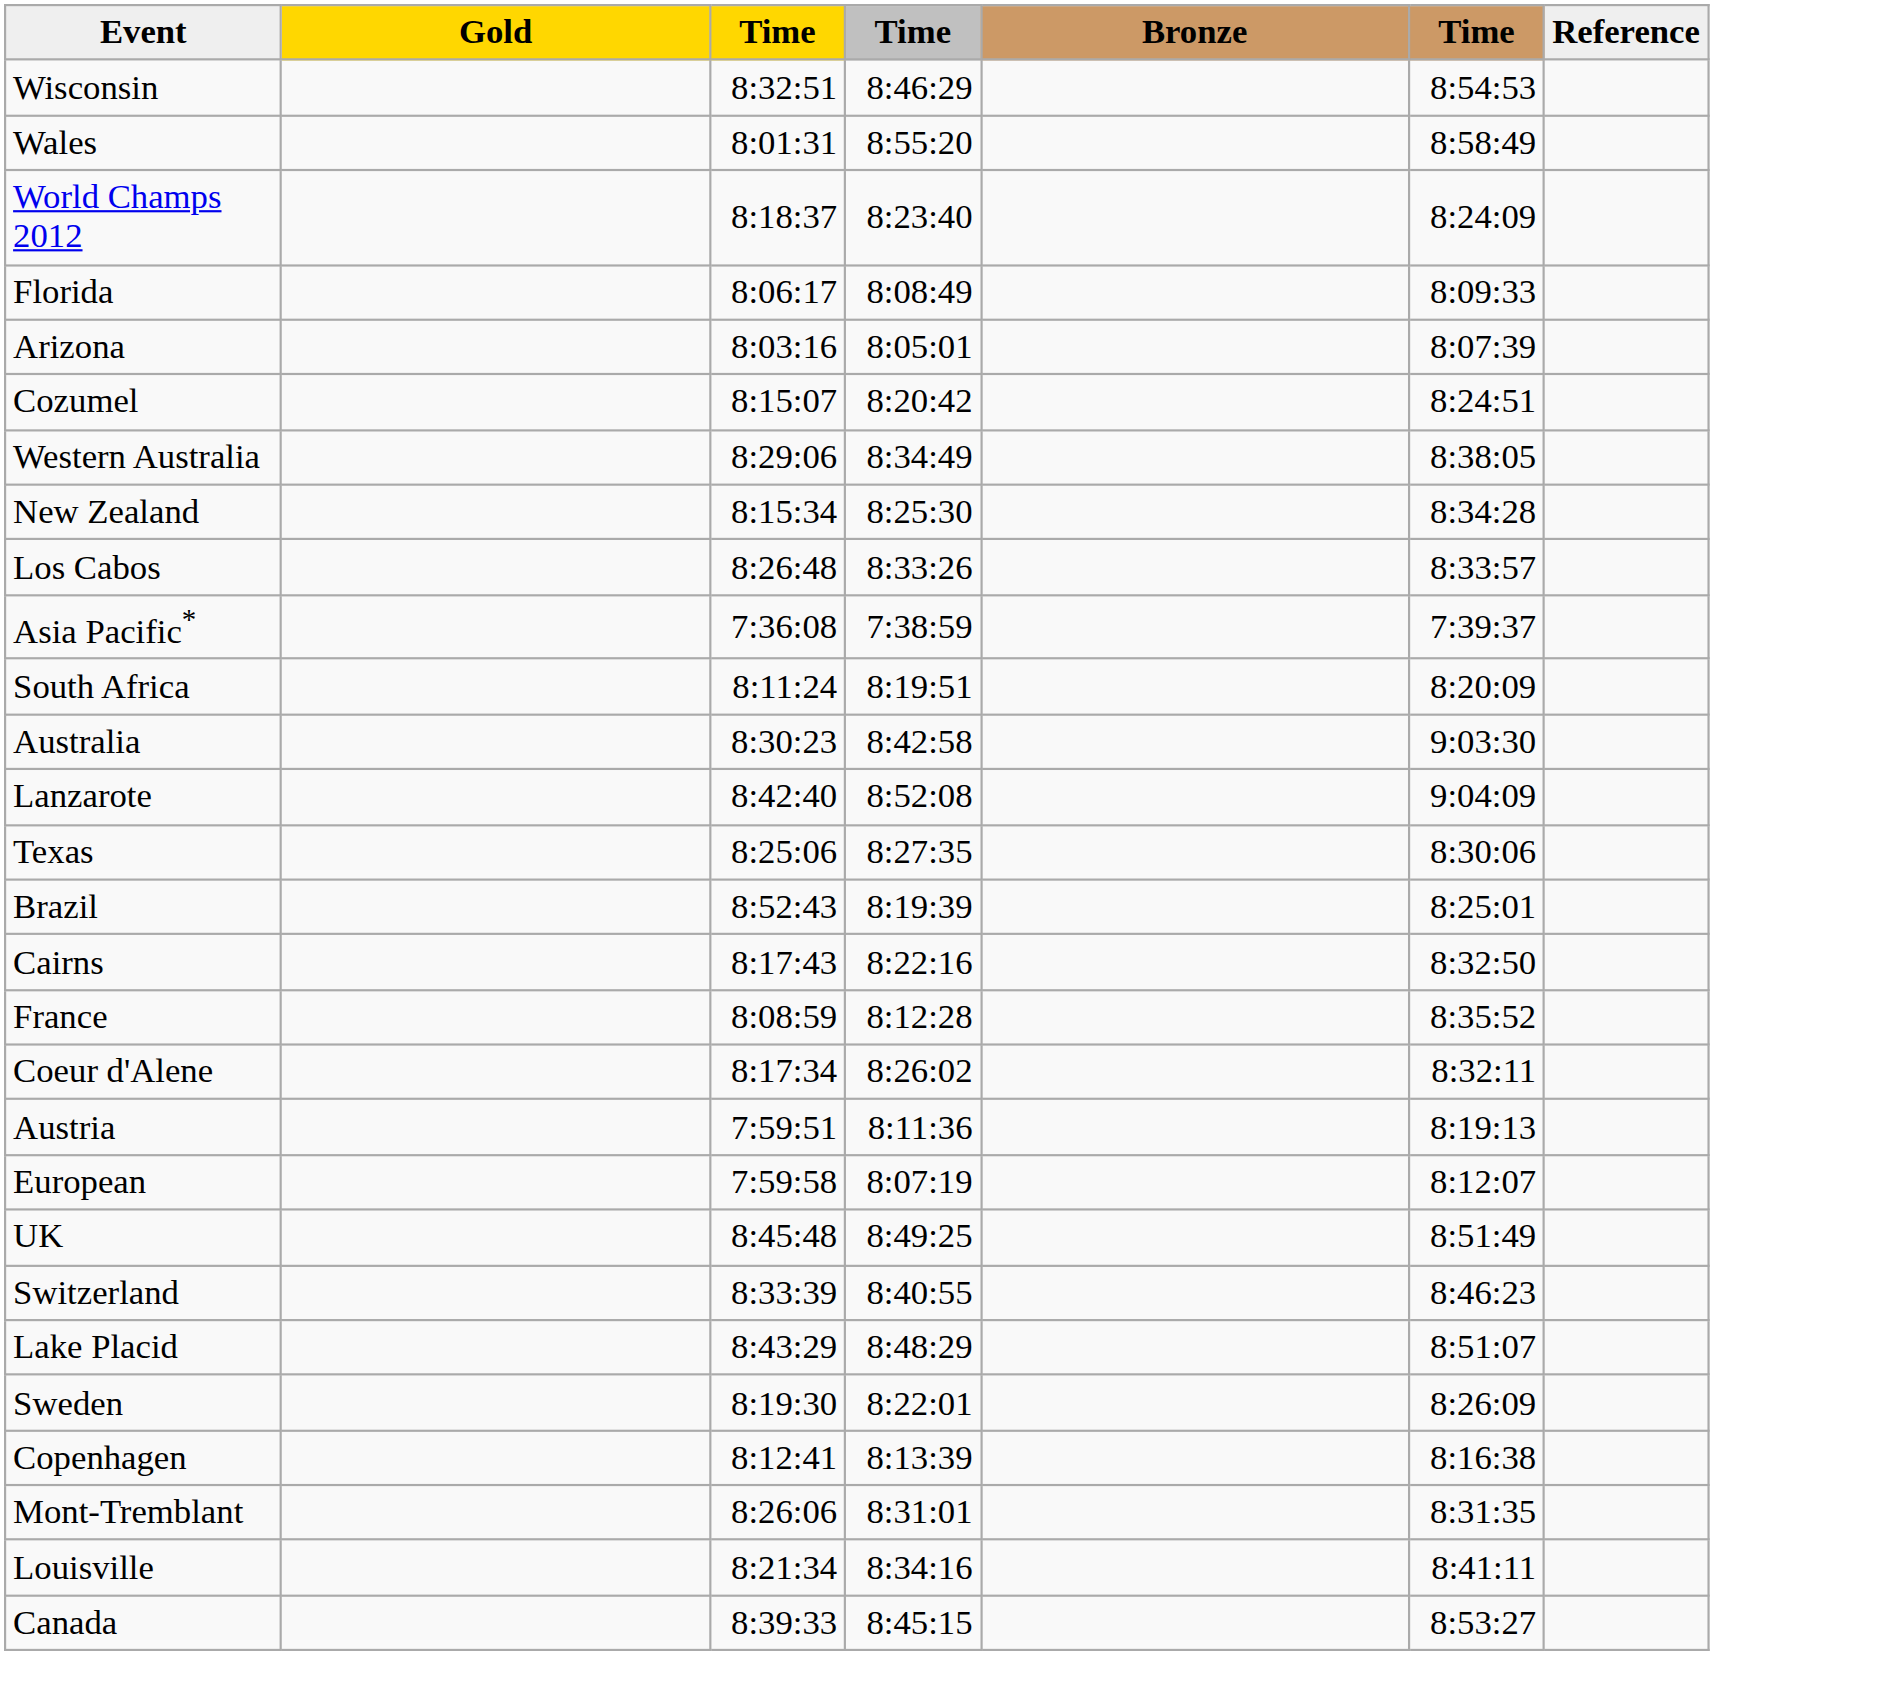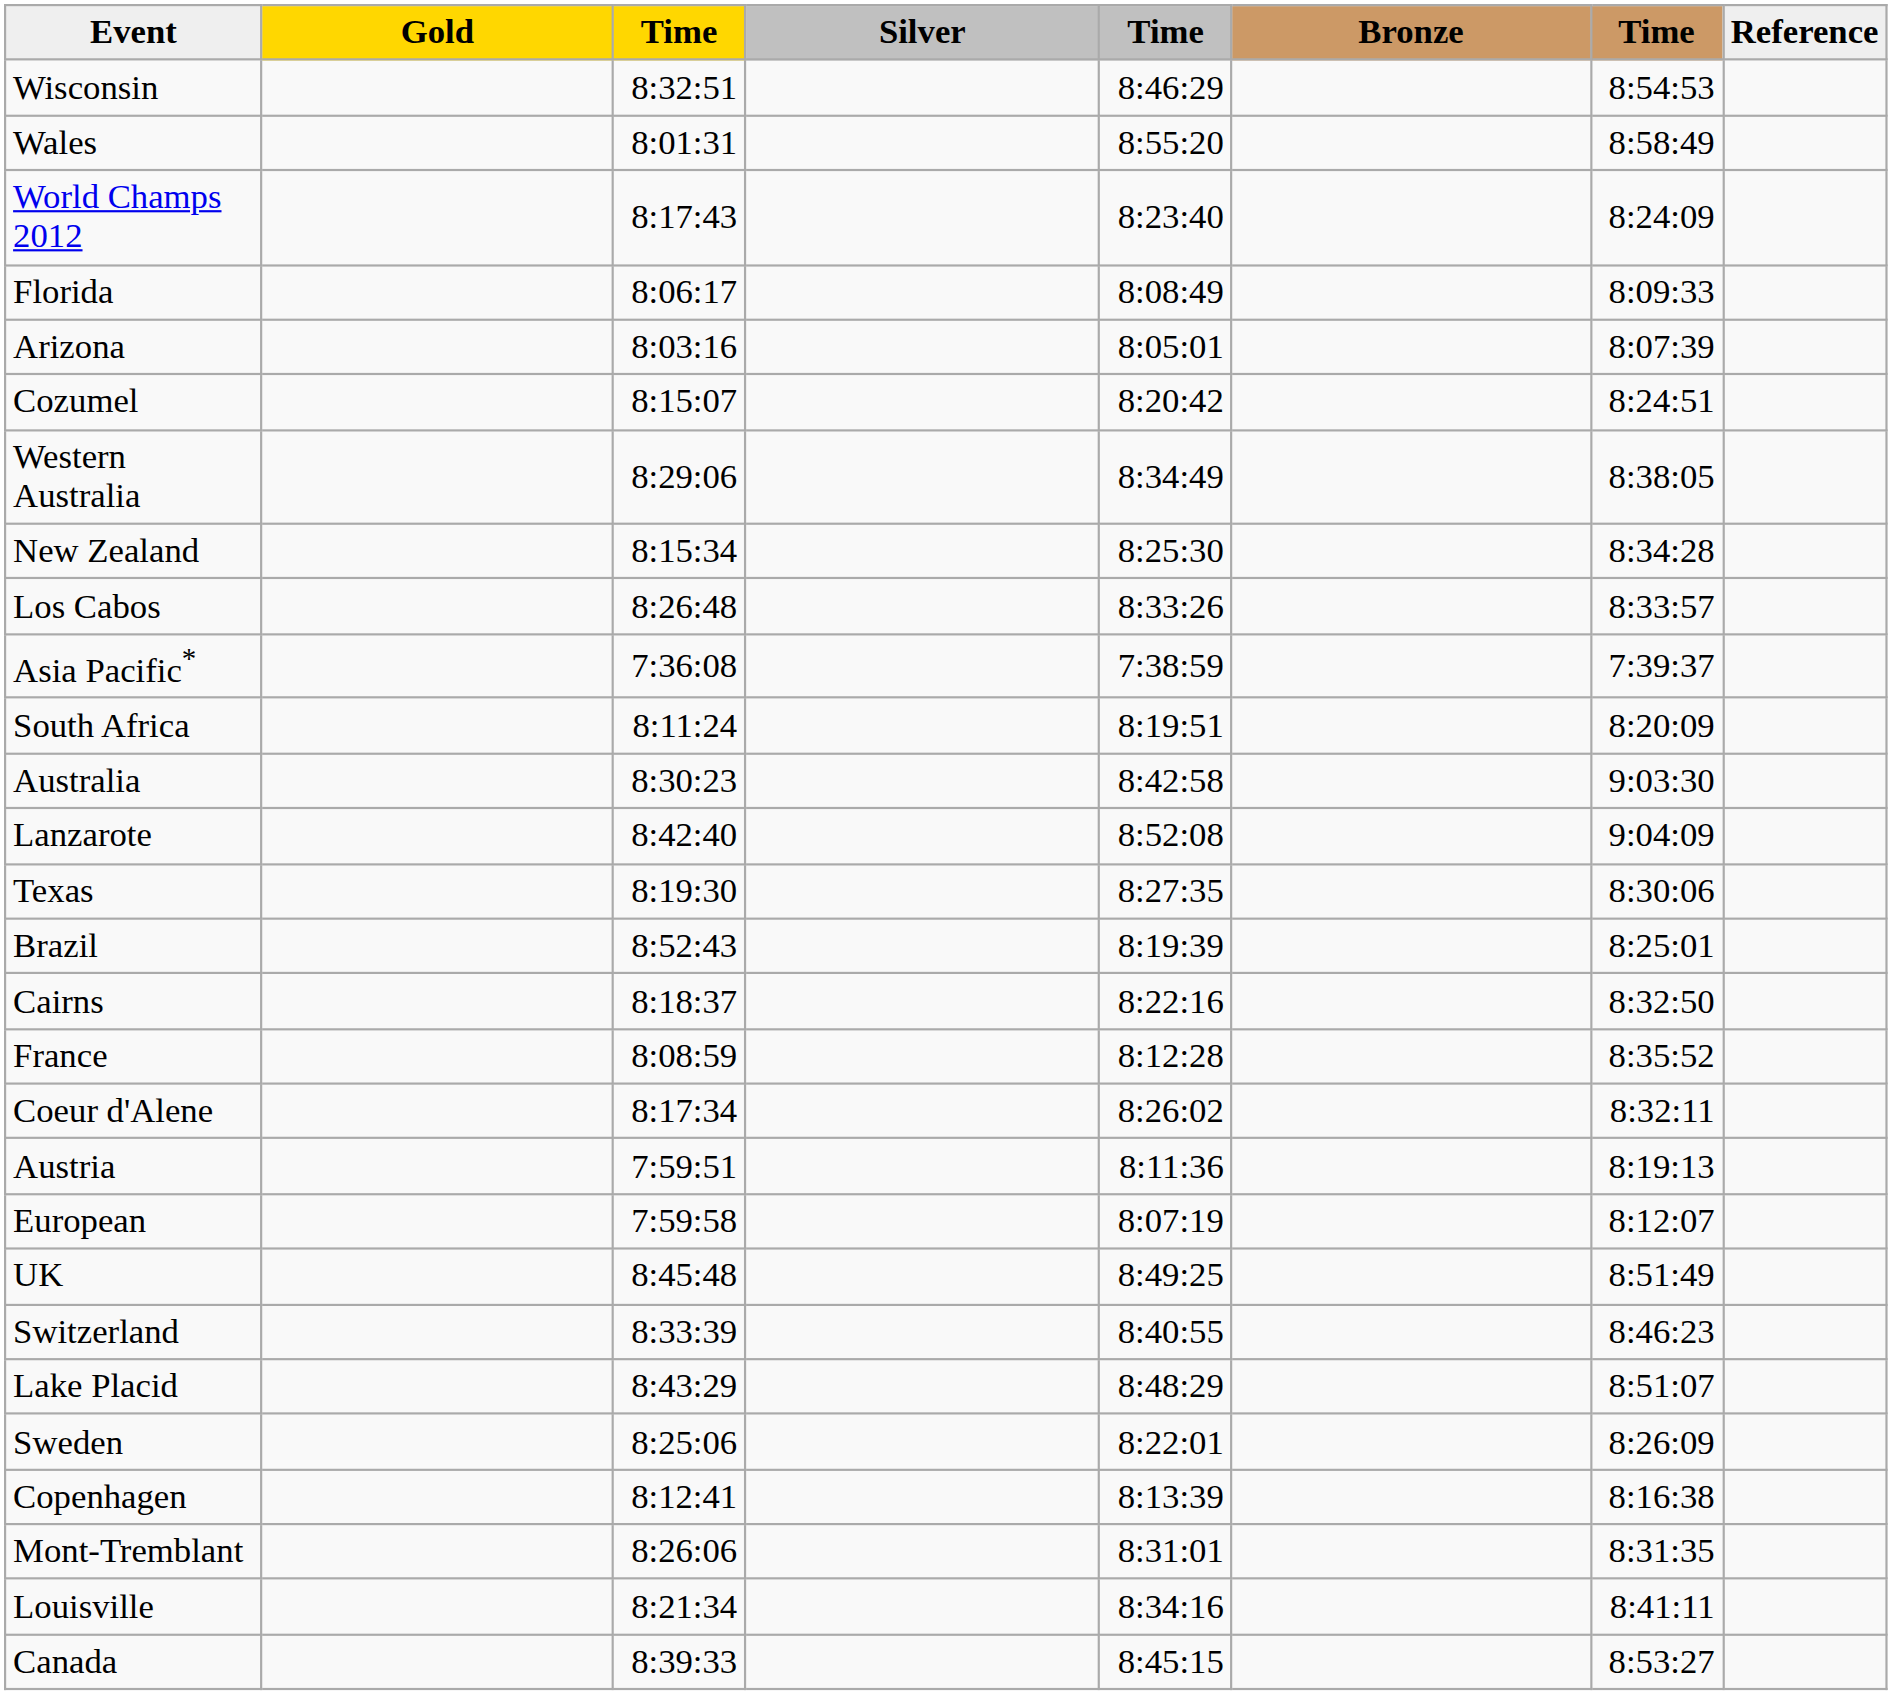+ column: Silver
World Champs 2012 | column 3: 8:18:37 -> 8:17:43
Texas | column 3: 8:25:06 -> 8:19:30
Cairns | column 3: 8:17:43 -> 8:18:37
Sweden | column 3: 8:19:30 -> 8:25:06
